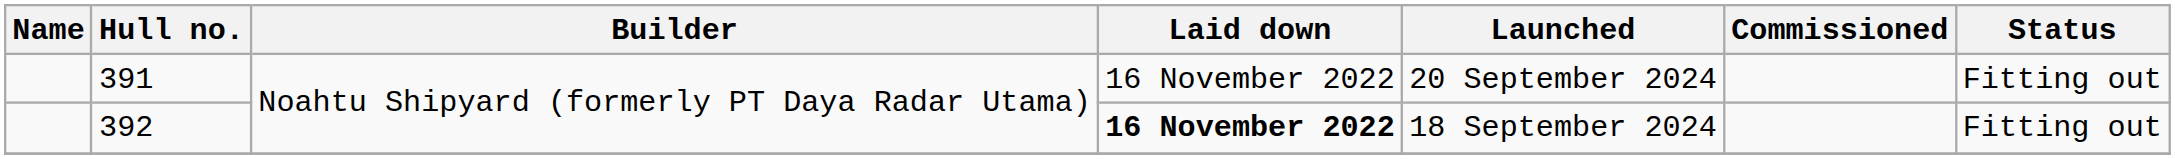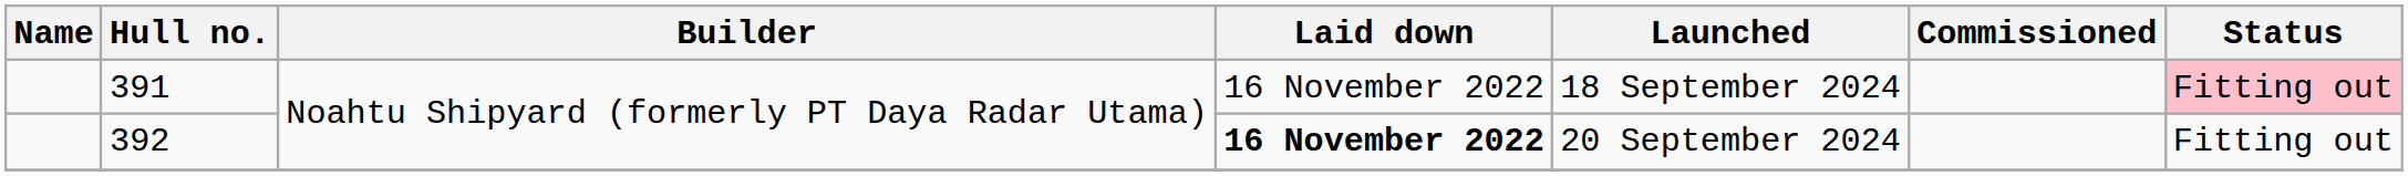391 | Launched: 20 September 2024 -> 18 September 2024
391 | Status: no background -> pink background
392 | Launched: 18 September 2024 -> 20 September 2024
